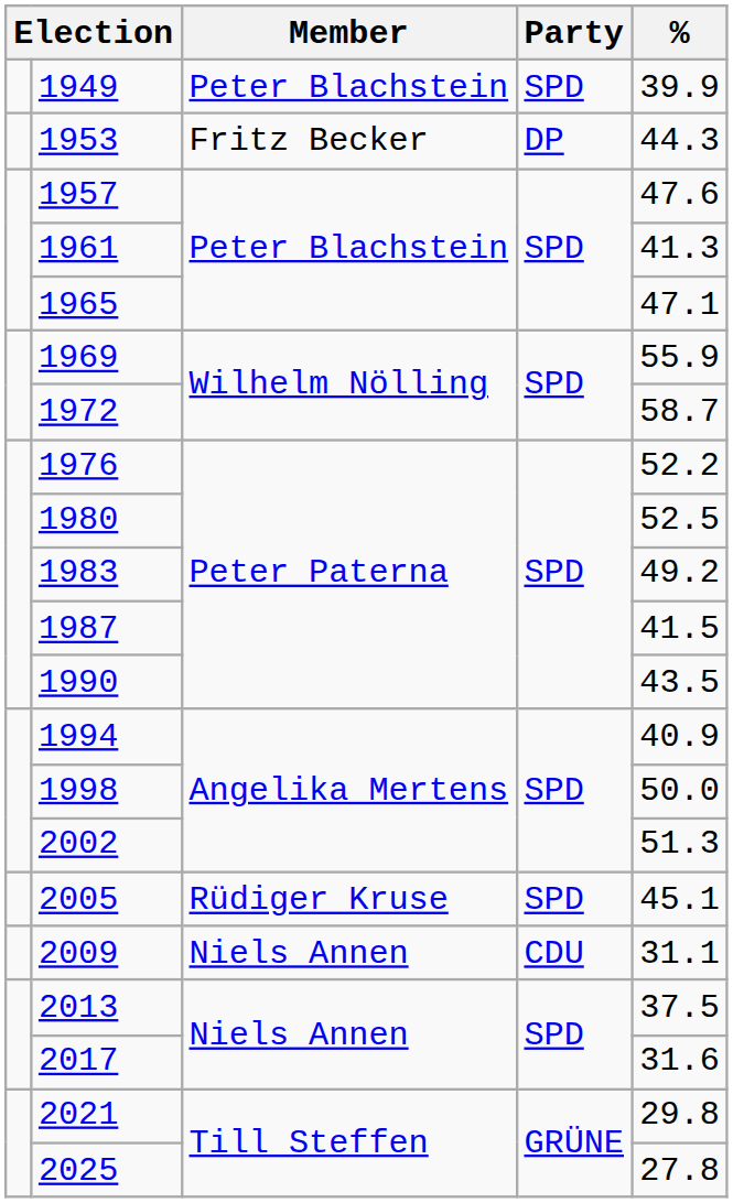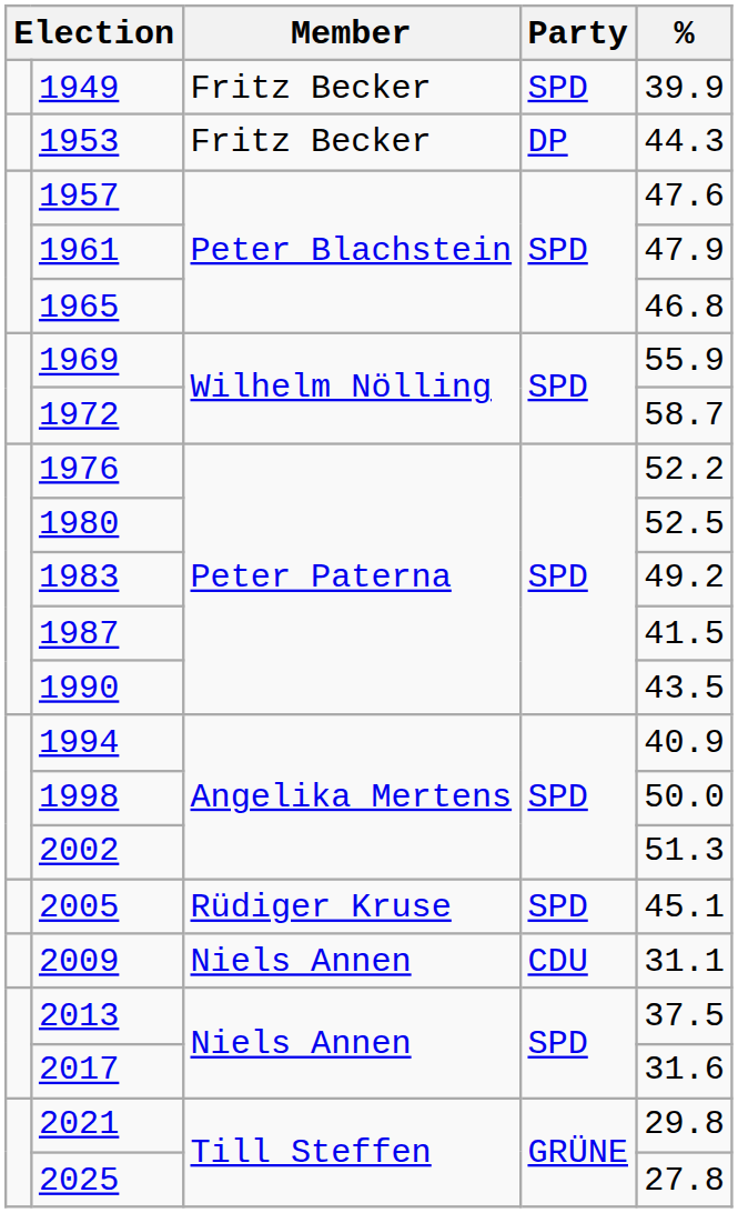1949 | Member: Peter Blachstein -> Fritz Becker
1961 | %: 41.3 -> 47.9
1965 | %: 47.1 -> 46.8
